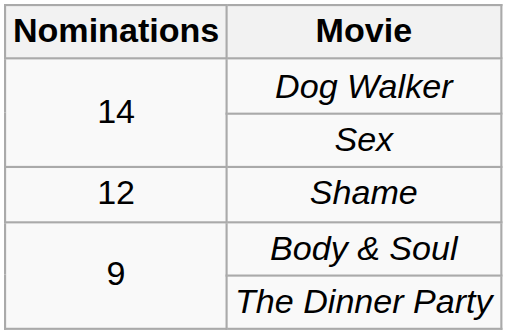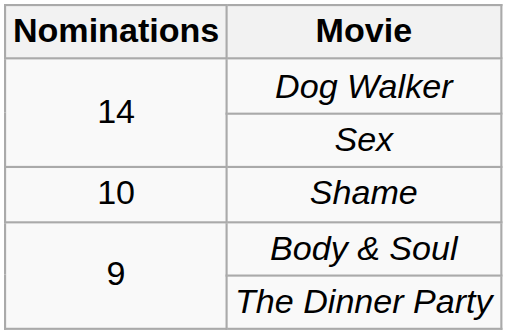Shame | Nominations: 12 -> 10
